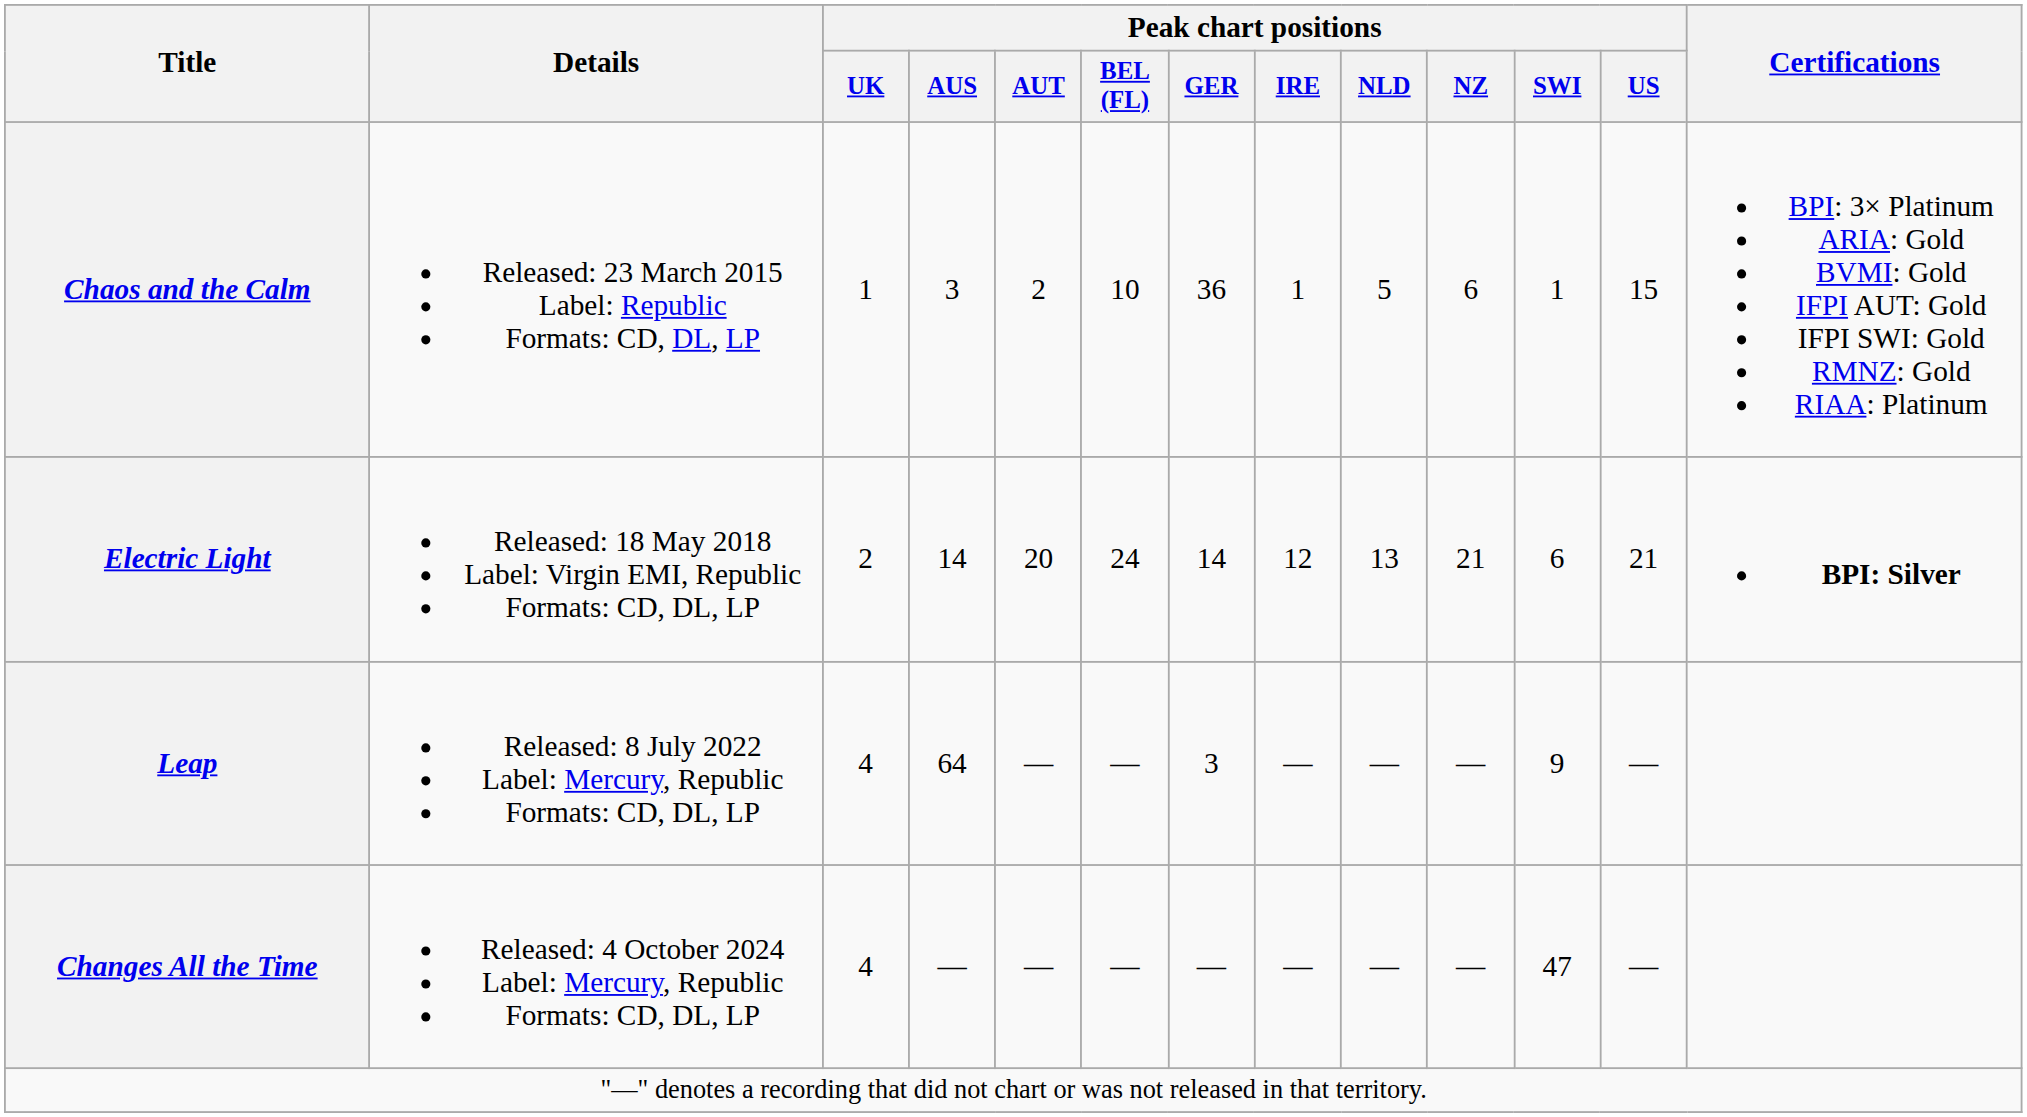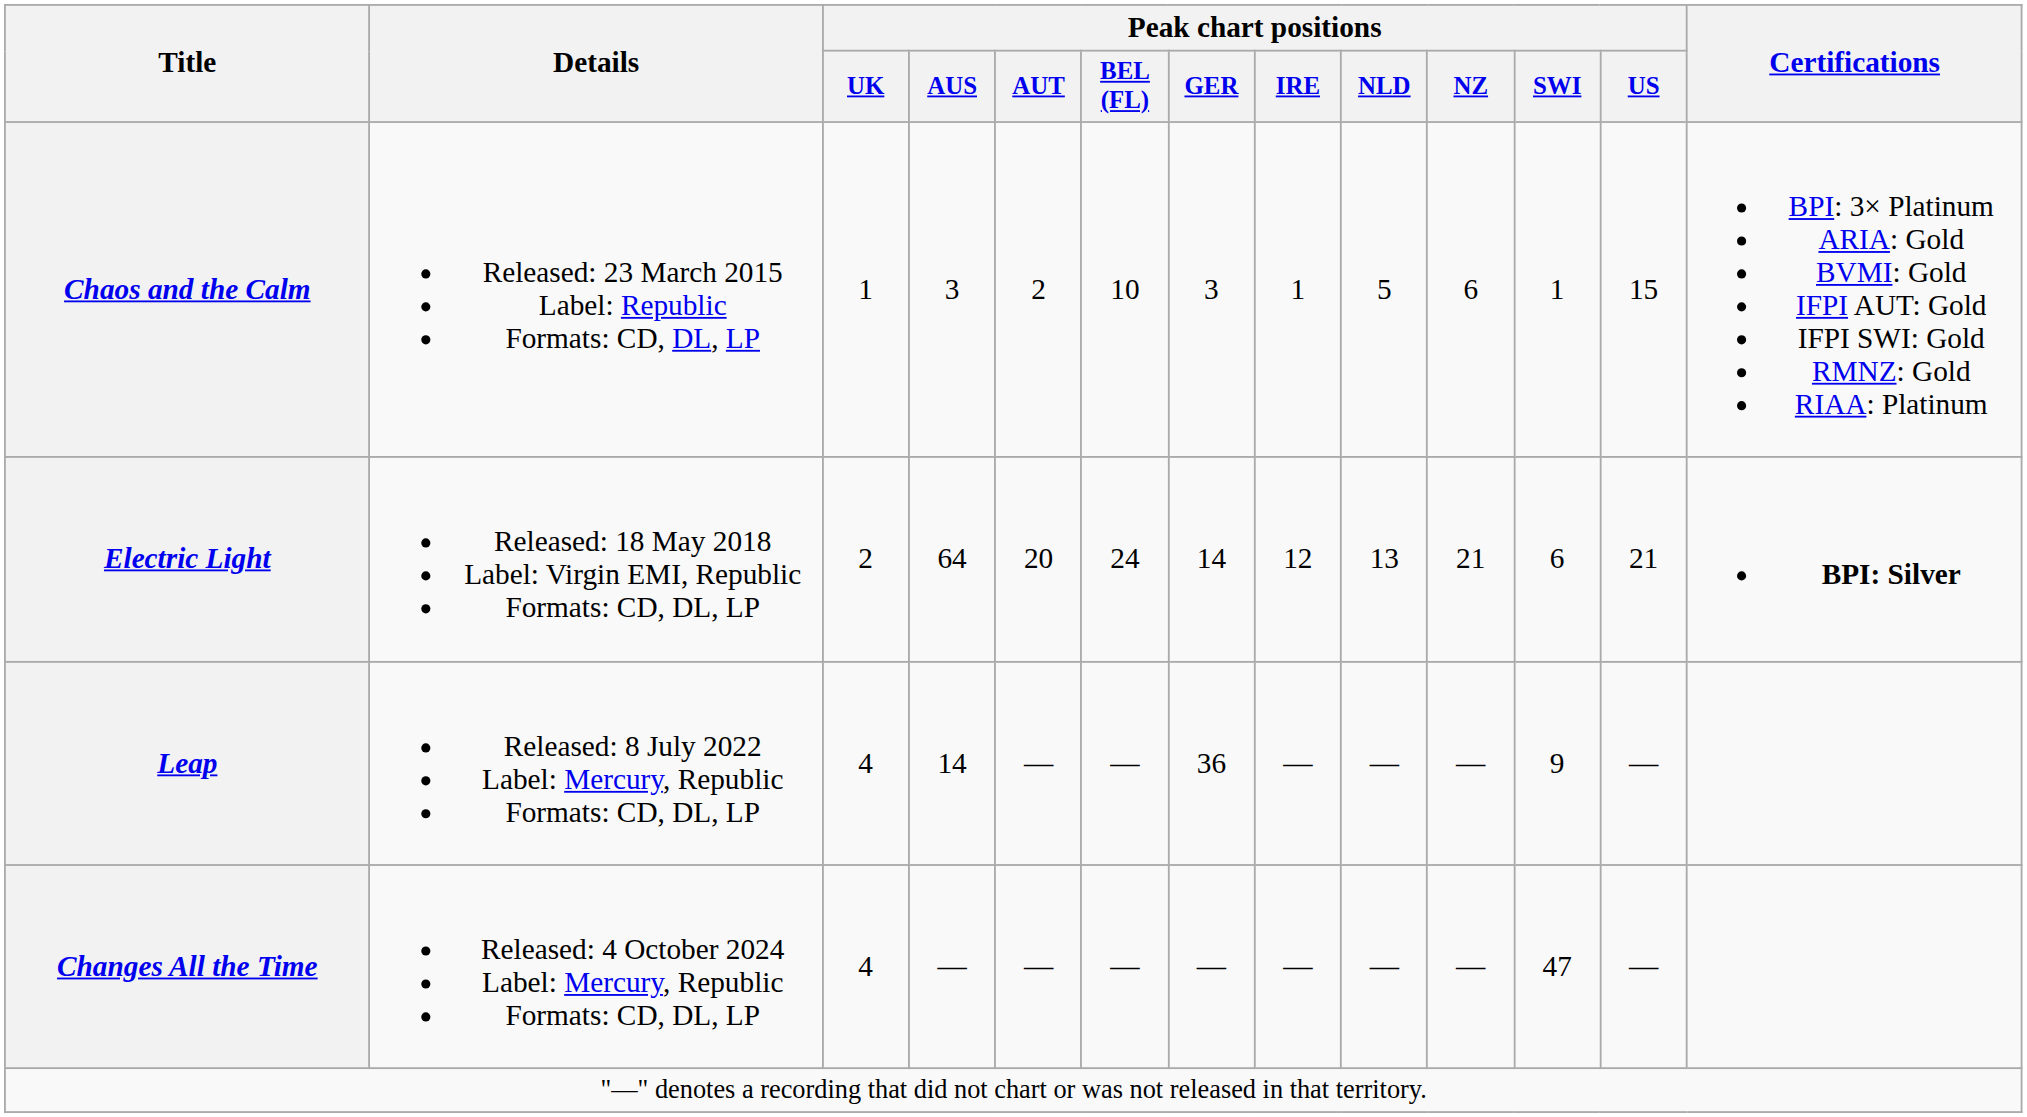Chaos and the Calm | Peak chart positions / GER: 36 -> 3
Electric Light | Peak chart positions / AUS: 14 -> 64
Leap | Peak chart positions / AUS: 64 -> 14
Leap | Peak chart positions / GER: 3 -> 36
